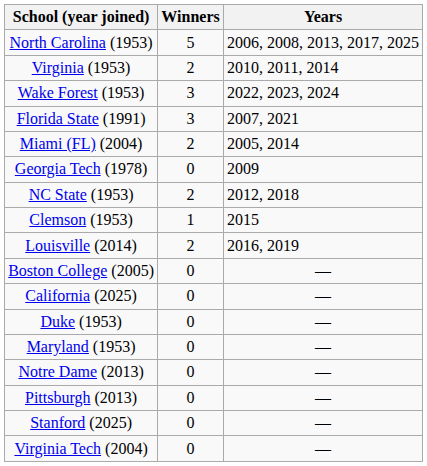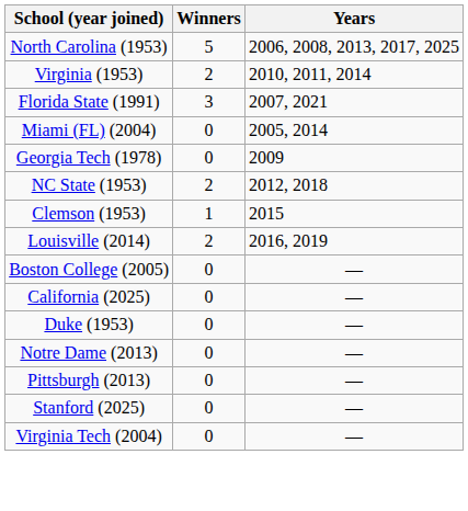- row: Wake Forest (1953) | 3 | 2022, 2023, 2024
Miami (FL) (2004) | Winners: 2 -> 0
- row: Maryland (1953) | 0 | —
